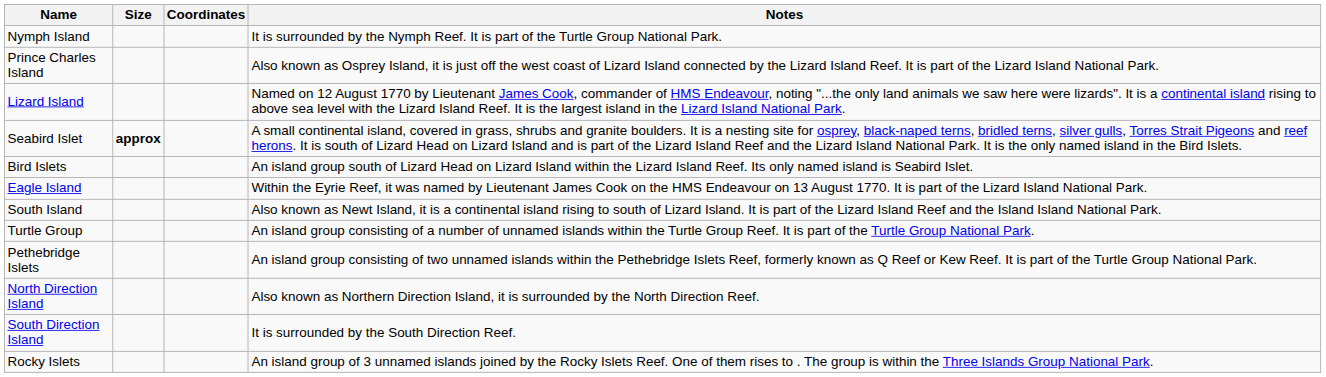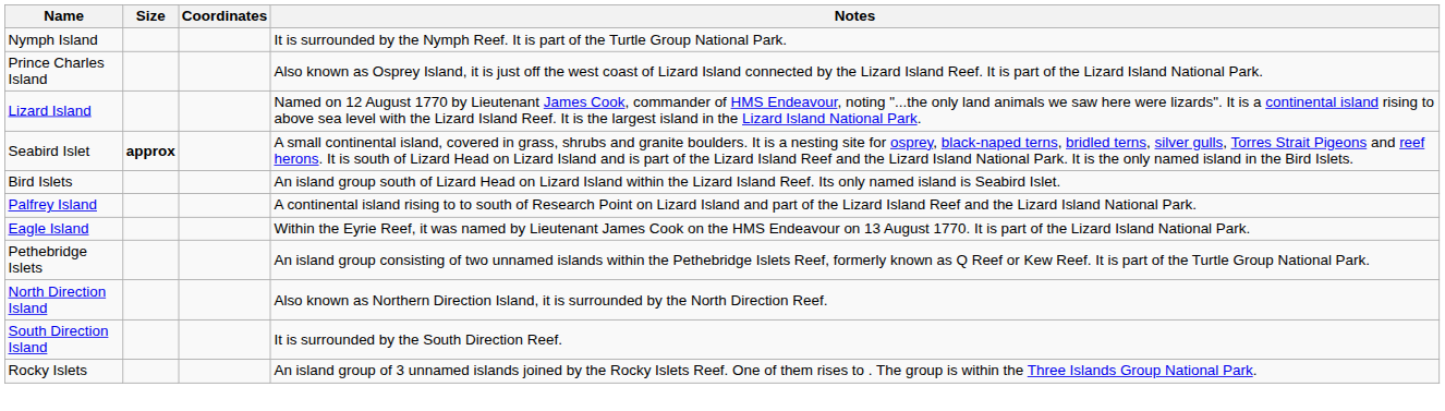+ row: Palfrey Island | A continental island rising to to south of Research Point on Lizard Island and part of the Lizard Island Reef and the Lizard Island National Park.
- row: South Island | Also known as Newt Island, it is a continental island rising to south of Lizard Island. It is part of the Lizard Island Reef and the Island Island National Park.
- row: Turtle Group | An island group consisting of a number of unnamed islands within the Turtle Group Reef. It is part of the Turtle Group National Park.
